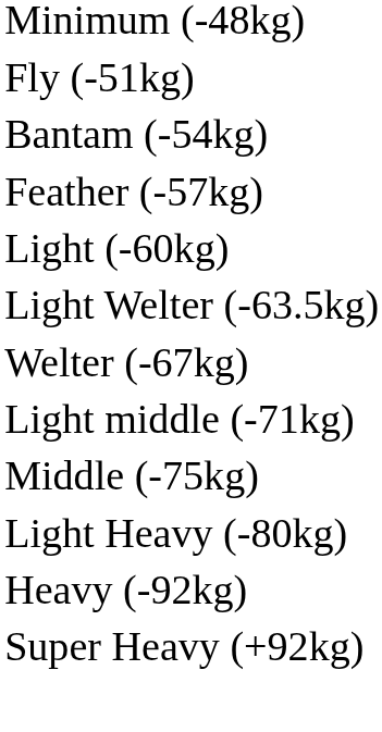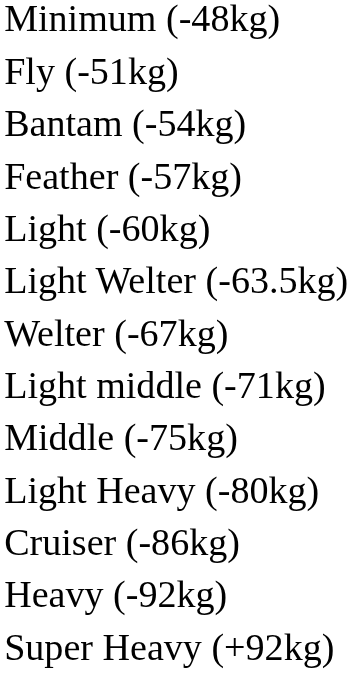+ row: Cruiser (-86kg)
